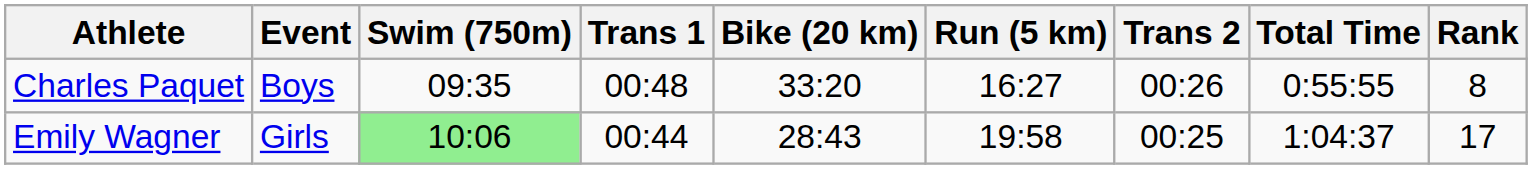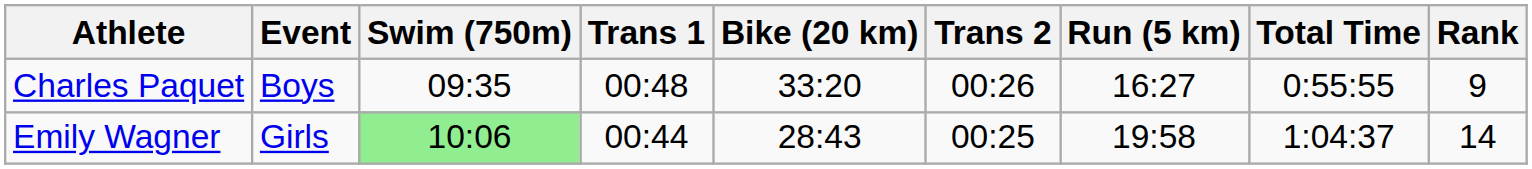columns swapped: Trans 2 <-> Run (5 km)
Charles Paquet | Rank: 8 -> 9
Emily Wagner | Rank: 17 -> 14
